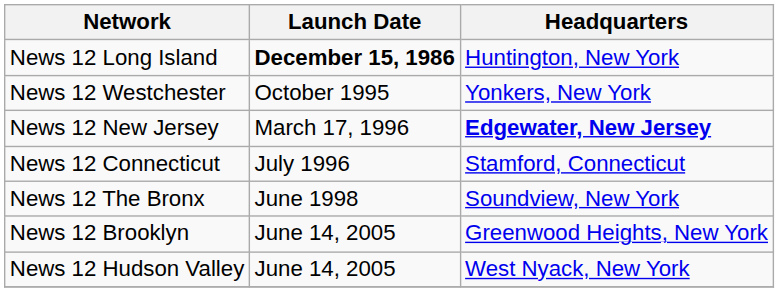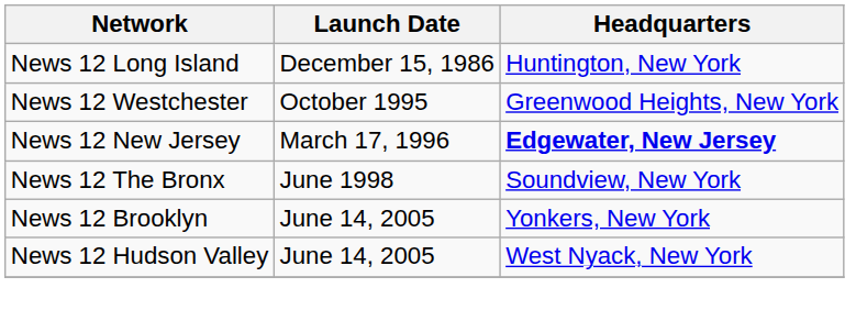News 12 Long Island | Launch Date: bold -> normal
News 12 Westchester | Headquarters: Yonkers, New York -> Greenwood Heights, New York
- row: News 12 Connecticut | July 1996 | Stamford, Connecticut
News 12 Brooklyn | Headquarters: Greenwood Heights, New York -> Yonkers, New York
